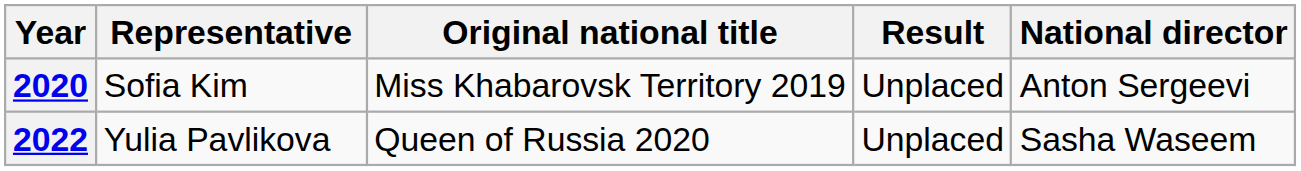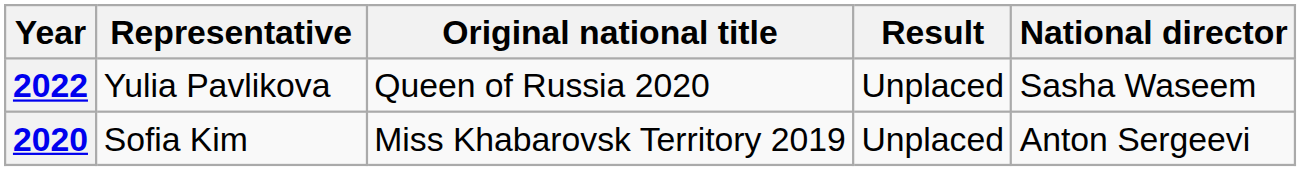rows swapped: 2020 <-> 2022
